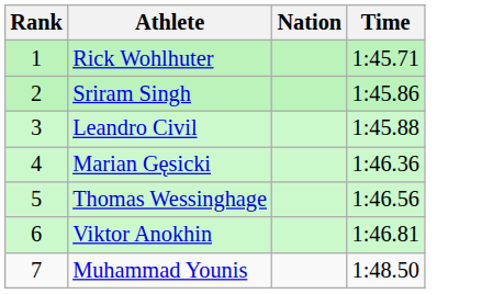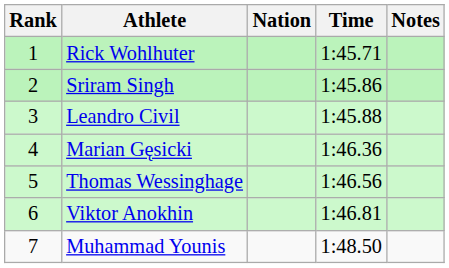+ column: Notes
